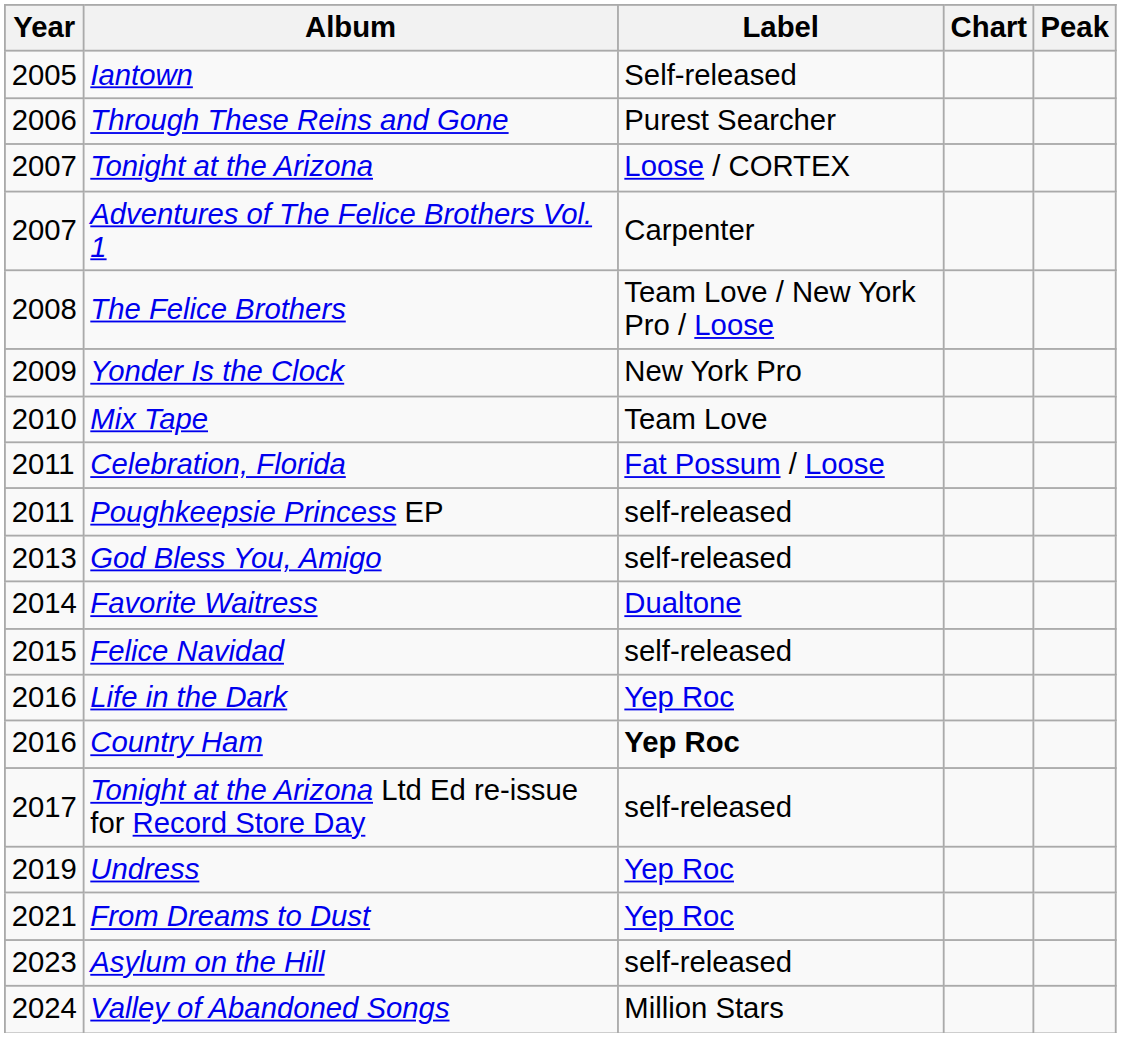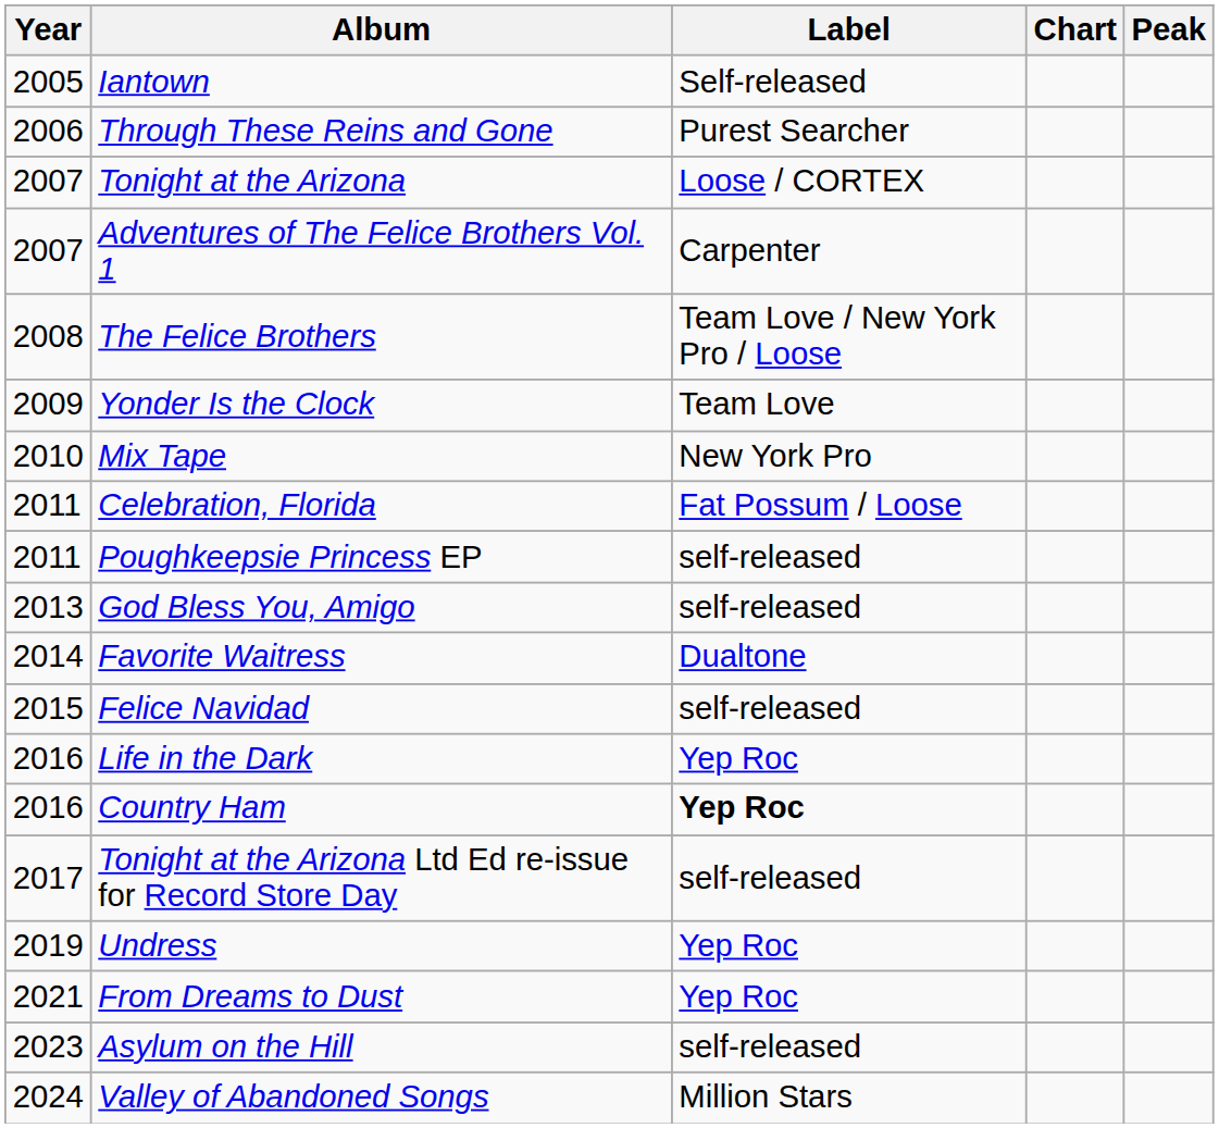Yonder Is the Clock | Label: New York Pro -> Team Love
Mix Tape | Label: Team Love -> New York Pro
